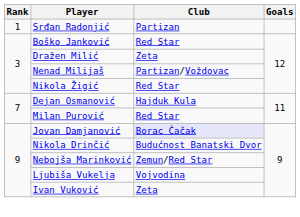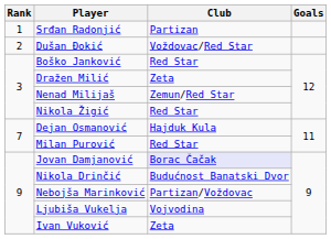+ row: 2 | Dušan Đokić | Voždovac/Red Star
Nenad Milijaš | Club: Partizan/Voždovac -> Zemun/Red Star
Nebojša Marinković | Club: Zemun/Red Star -> Partizan/Voždovac
